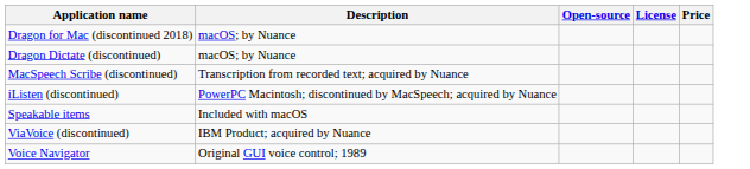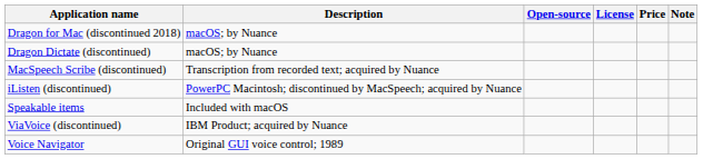+ column: Note
